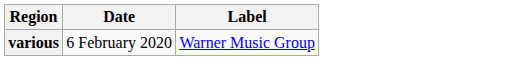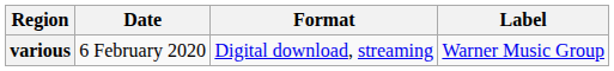+ column: Format | Digital download, streaming
